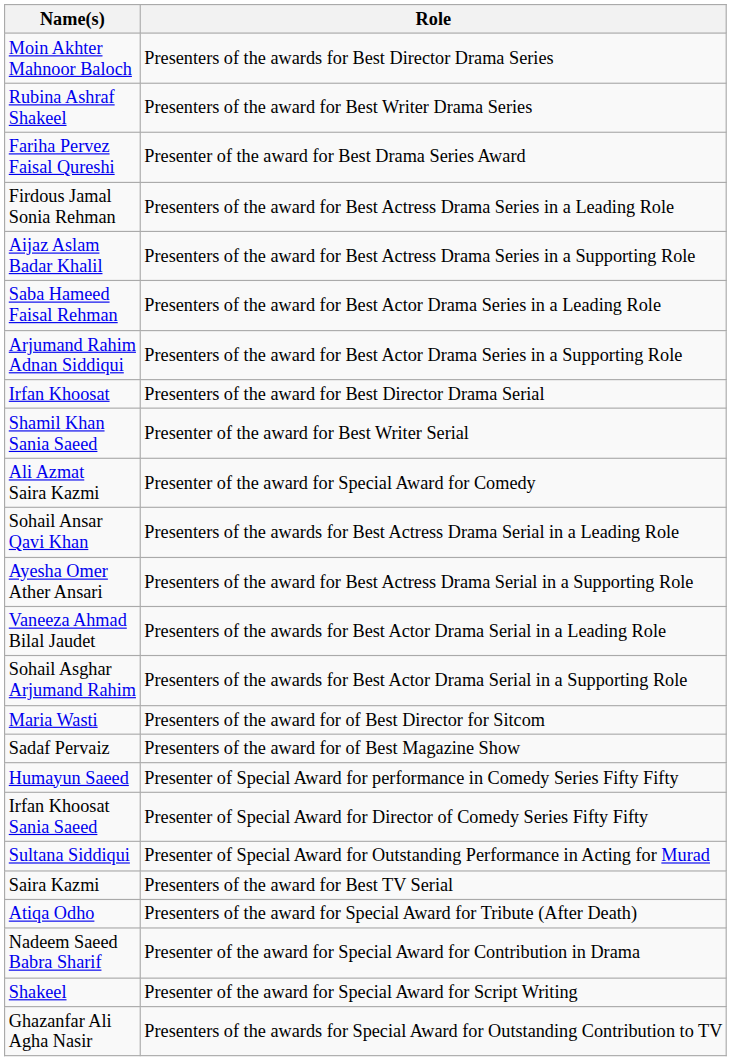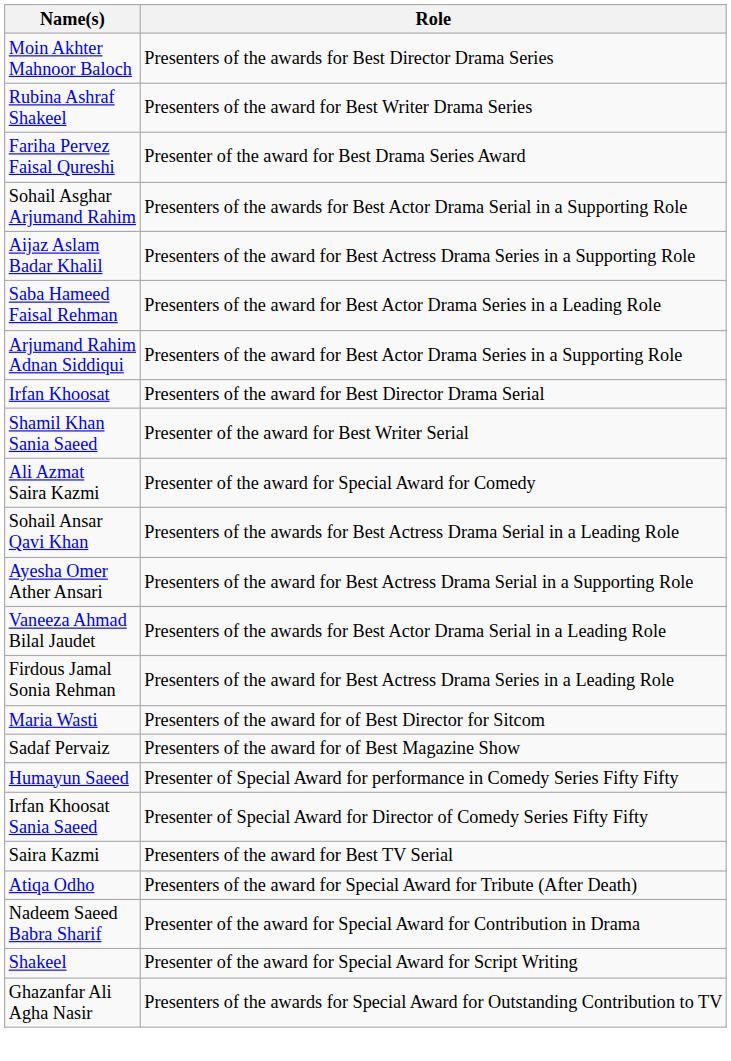rows swapped: Firdous Jamal Sonia Rehman <-> Sohail Asghar Arjumand Rahim
- row: Sultana Siddiqui | Presenter of Special Award for Outstanding Performance in Acting for Murad
